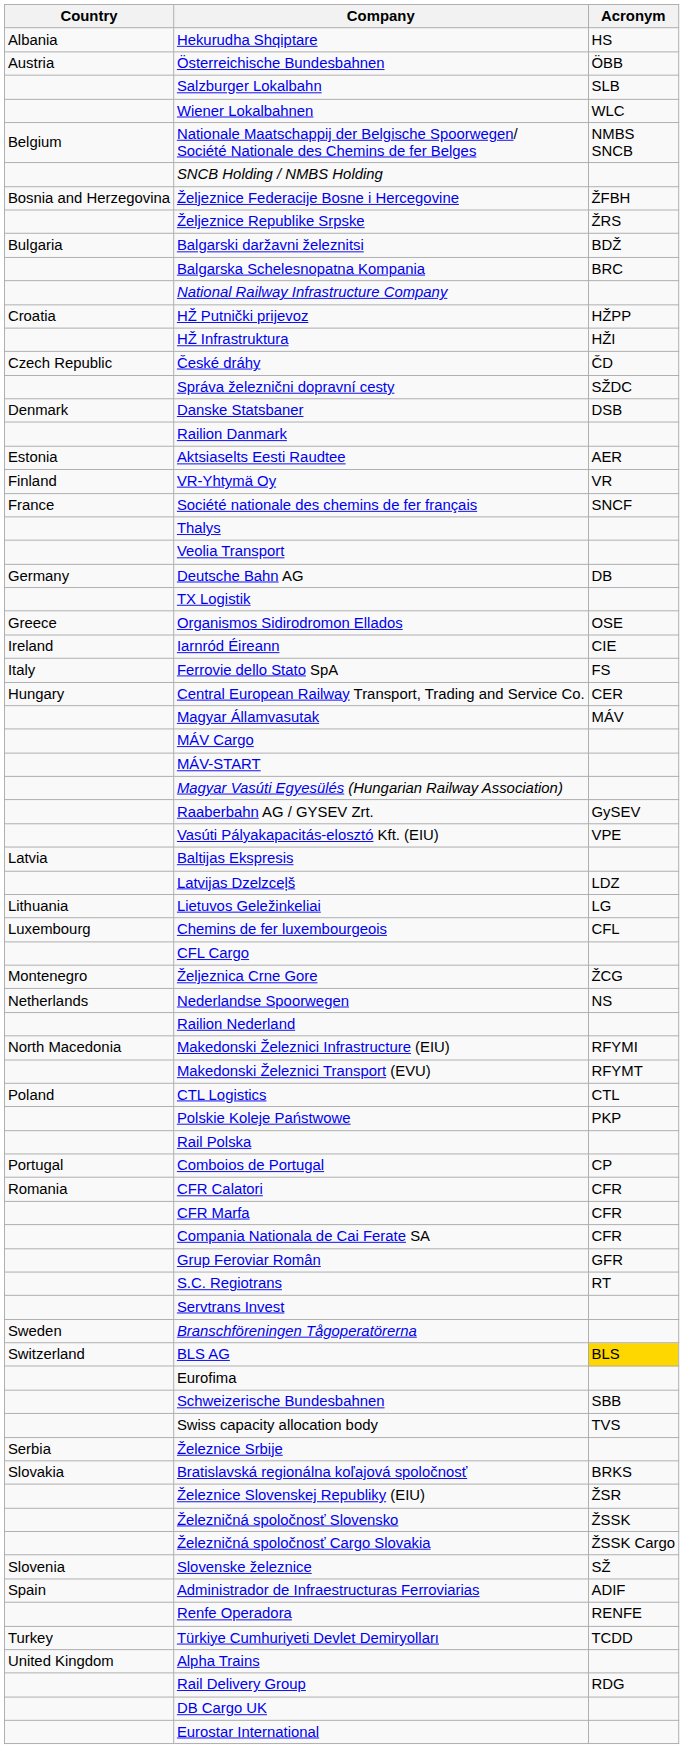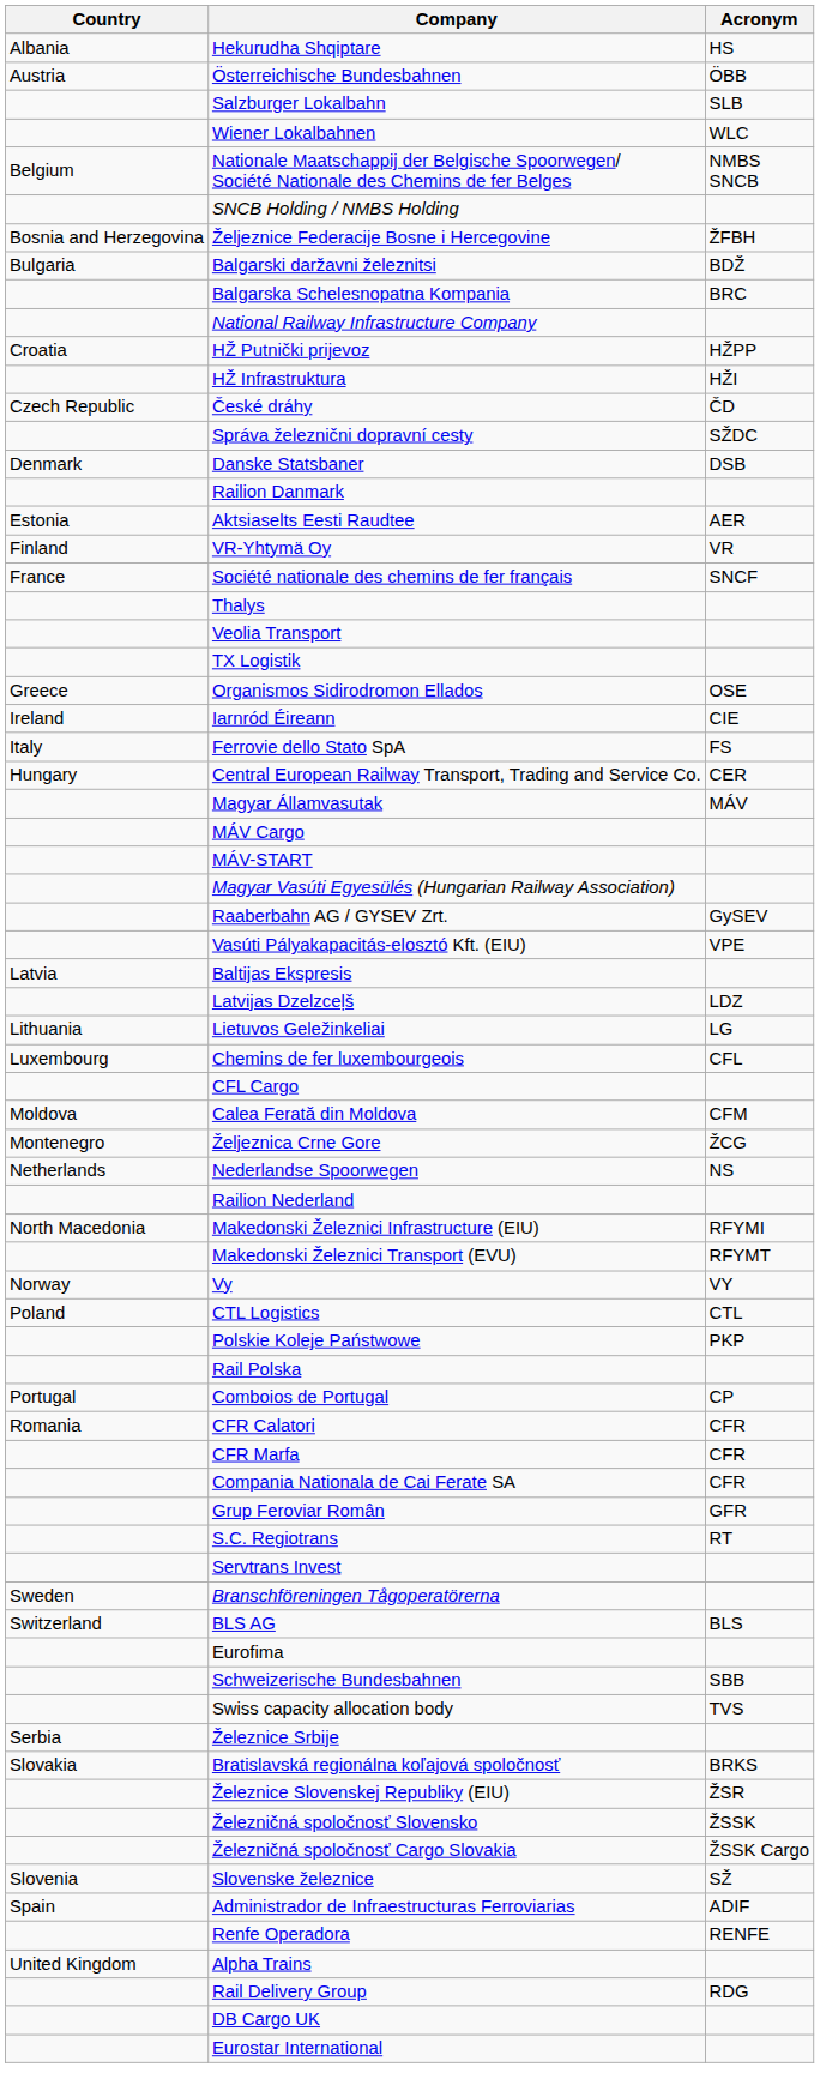- row: Željeznice Republike Srpske | ŽRS
- row: Germany | Deutsche Bahn AG | DB
+ row: Moldova | Calea Ferată din Moldova | CFM
+ row: Norway | Vy | VY
BLS AG | Acronym: gold background -> no background
- row: Turkey | Türkiye Cumhuriyeti Devlet Demiryolları | TCDD
